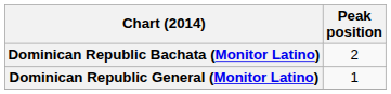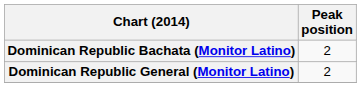Dominican Republic General (Monitor Latino) | Peak position: 1 -> 2
